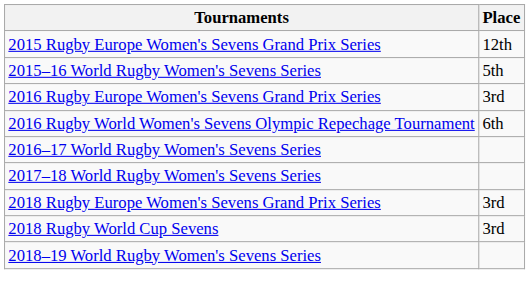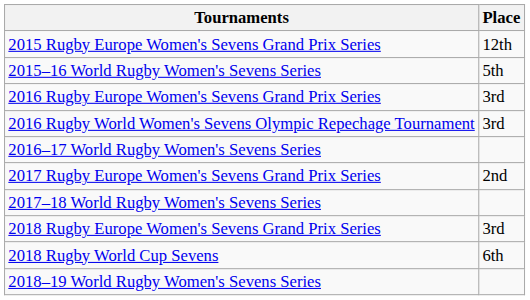2016 Rugby World Women's Sevens Olympic Repechage Tournament | Place: 6th -> 3rd
+ row: 2017 Rugby Europe Women's Sevens Grand Prix Series | 2nd
2018 Rugby World Cup Sevens | Place: 3rd -> 6th
